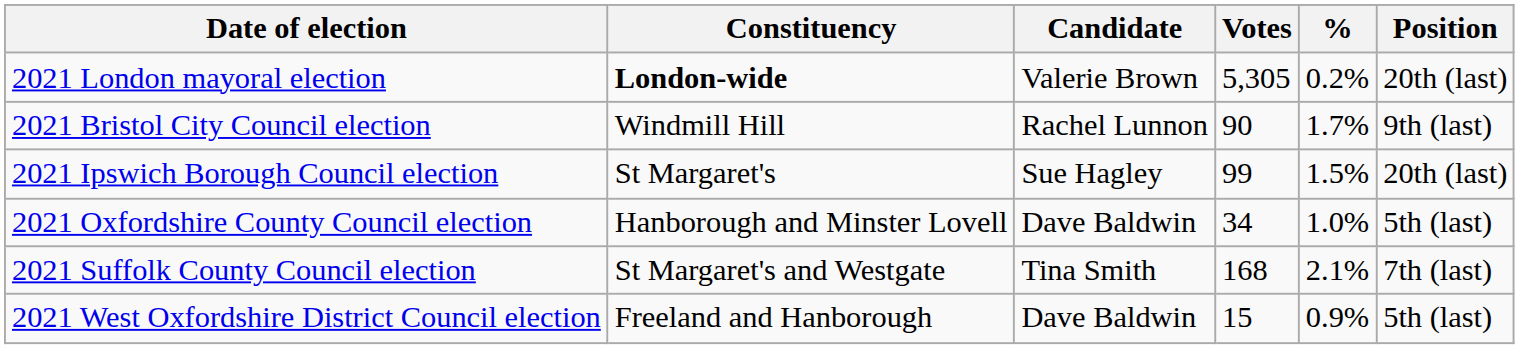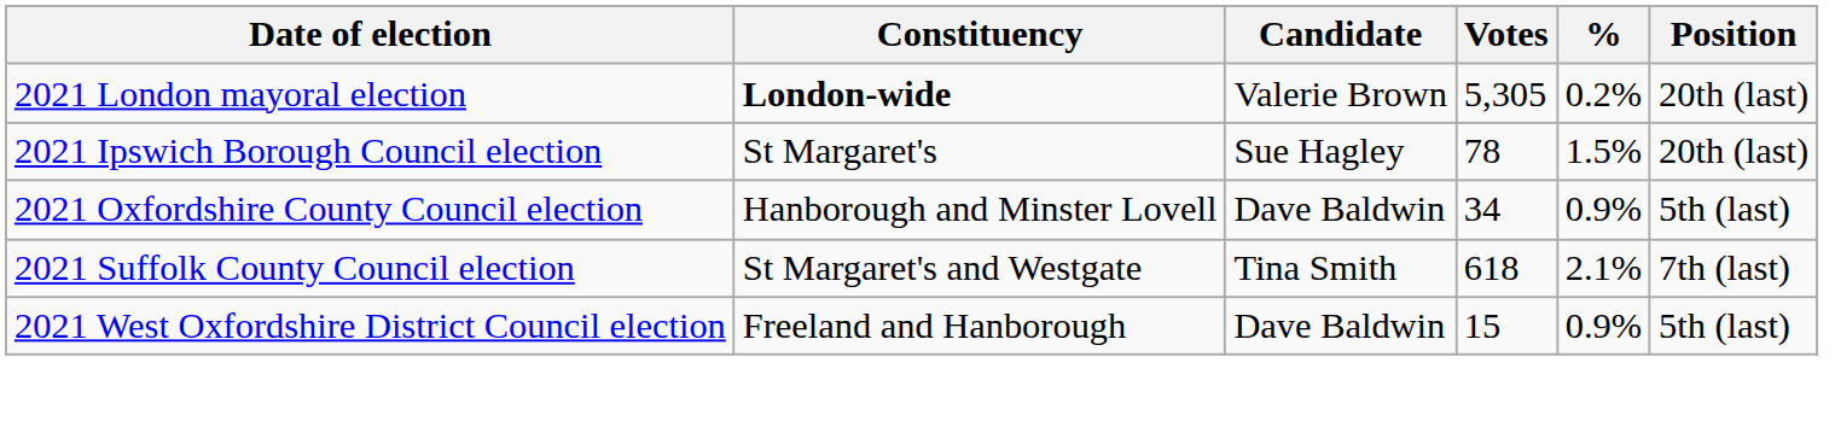- row: 2021 Bristol City Council election | Windmill Hill | Rachel Lunnon | 90 | 1.7% | 9th (last)
2021 Ipswich Borough Council election | Votes: 99 -> 78
2021 Oxfordshire County Council election | %: 1.0% -> 0.9%
2021 Suffolk County Council election | Votes: 168 -> 618
